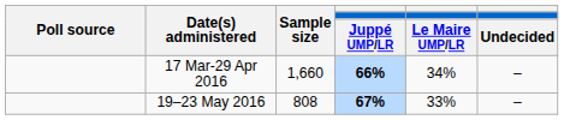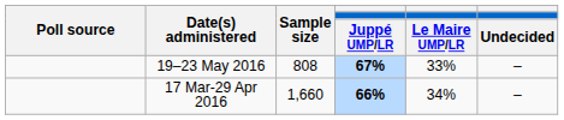rows swapped: 17 Mar-29 Apr 2016 <-> 19–23 May 2016
